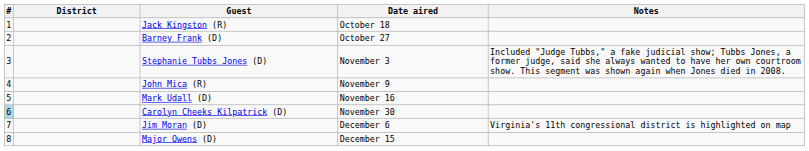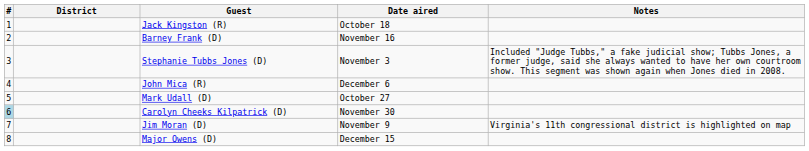Barney Frank (D) | Date aired: October 27 -> November 16
John Mica (R) | Date aired: November 9 -> December 6
Mark Udall (D) | Date aired: November 16 -> October 27
Jim Moran (D) | Date aired: December 6 -> November 9
